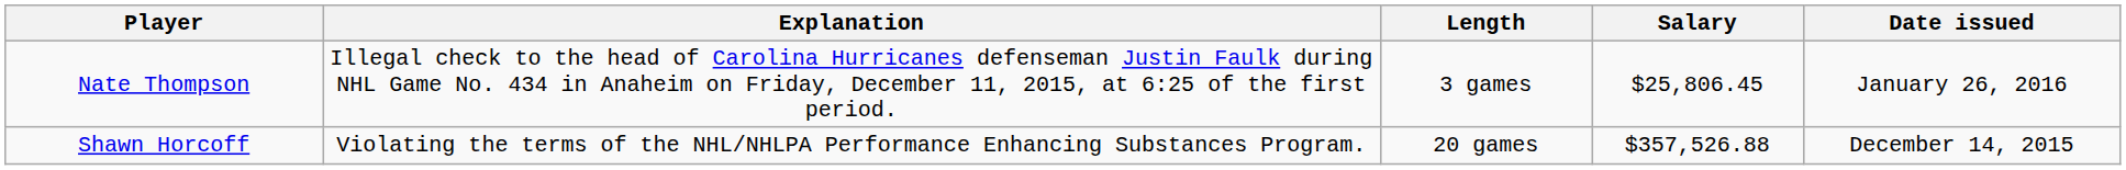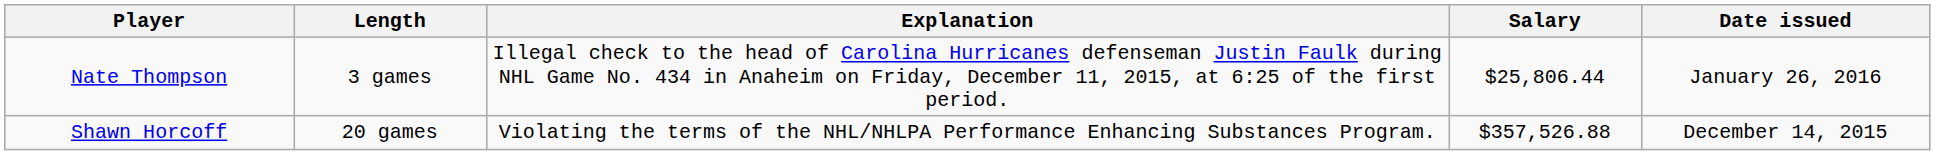columns swapped: Explanation <-> Length
Nate Thompson | Salary: $25,806.45 -> $25,806.44
